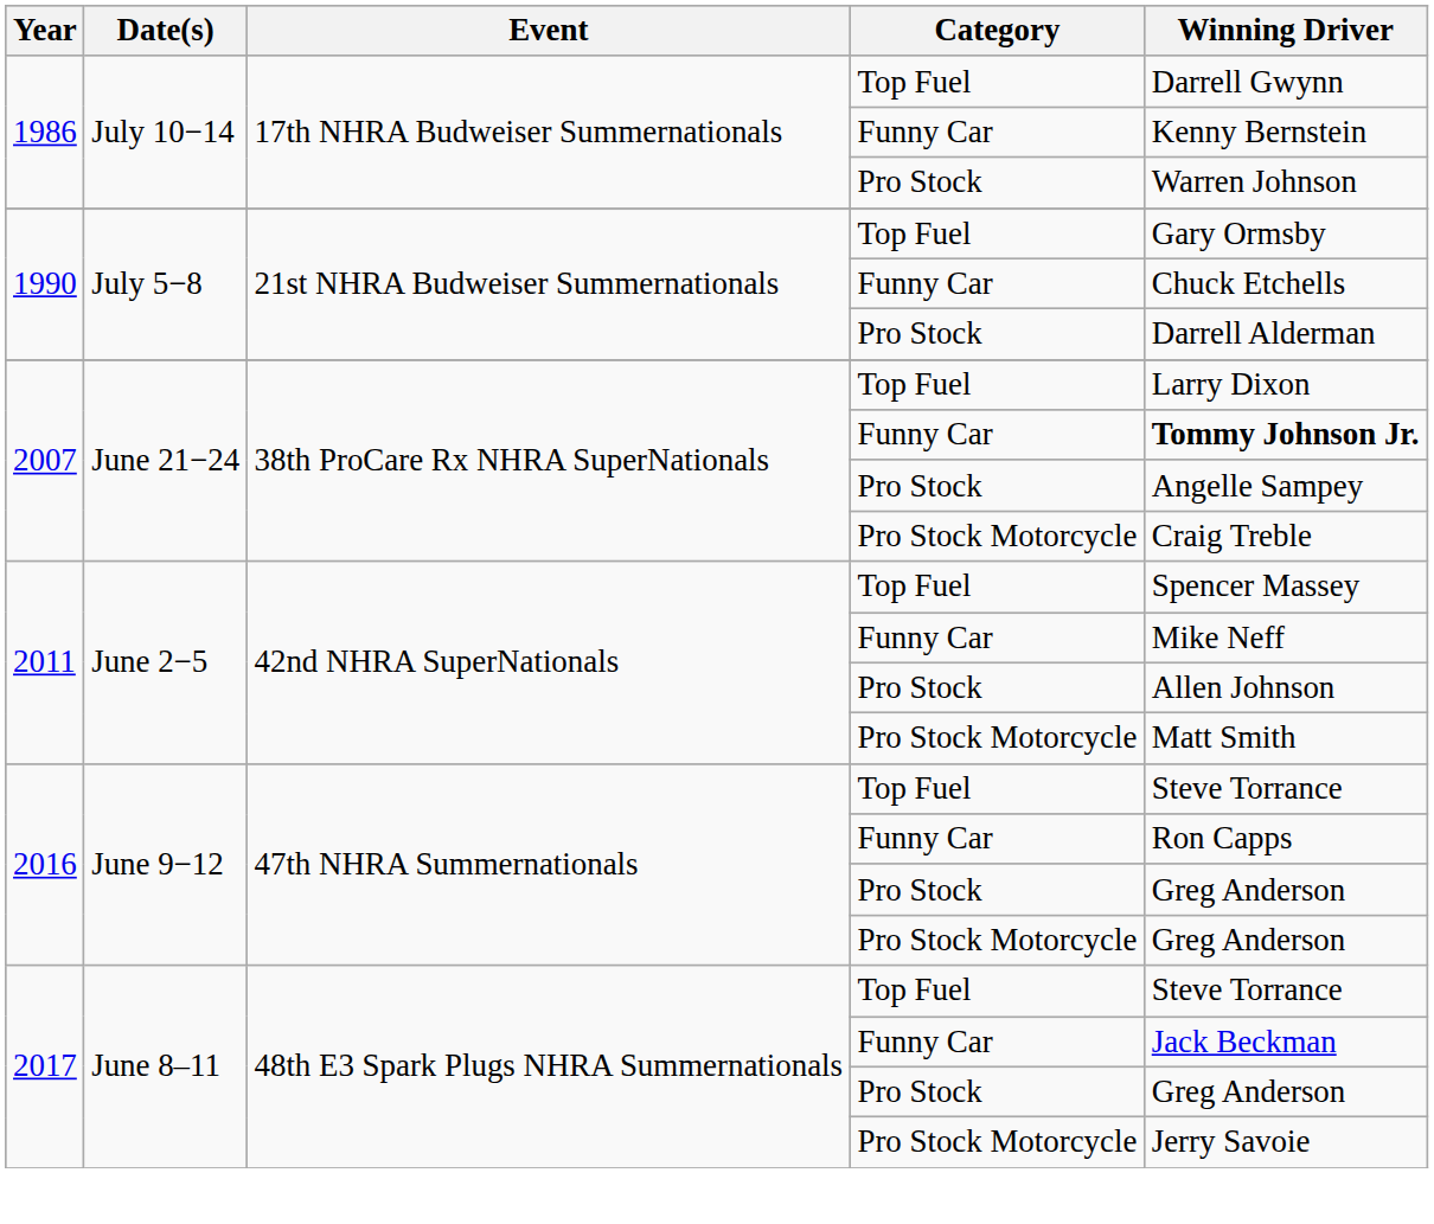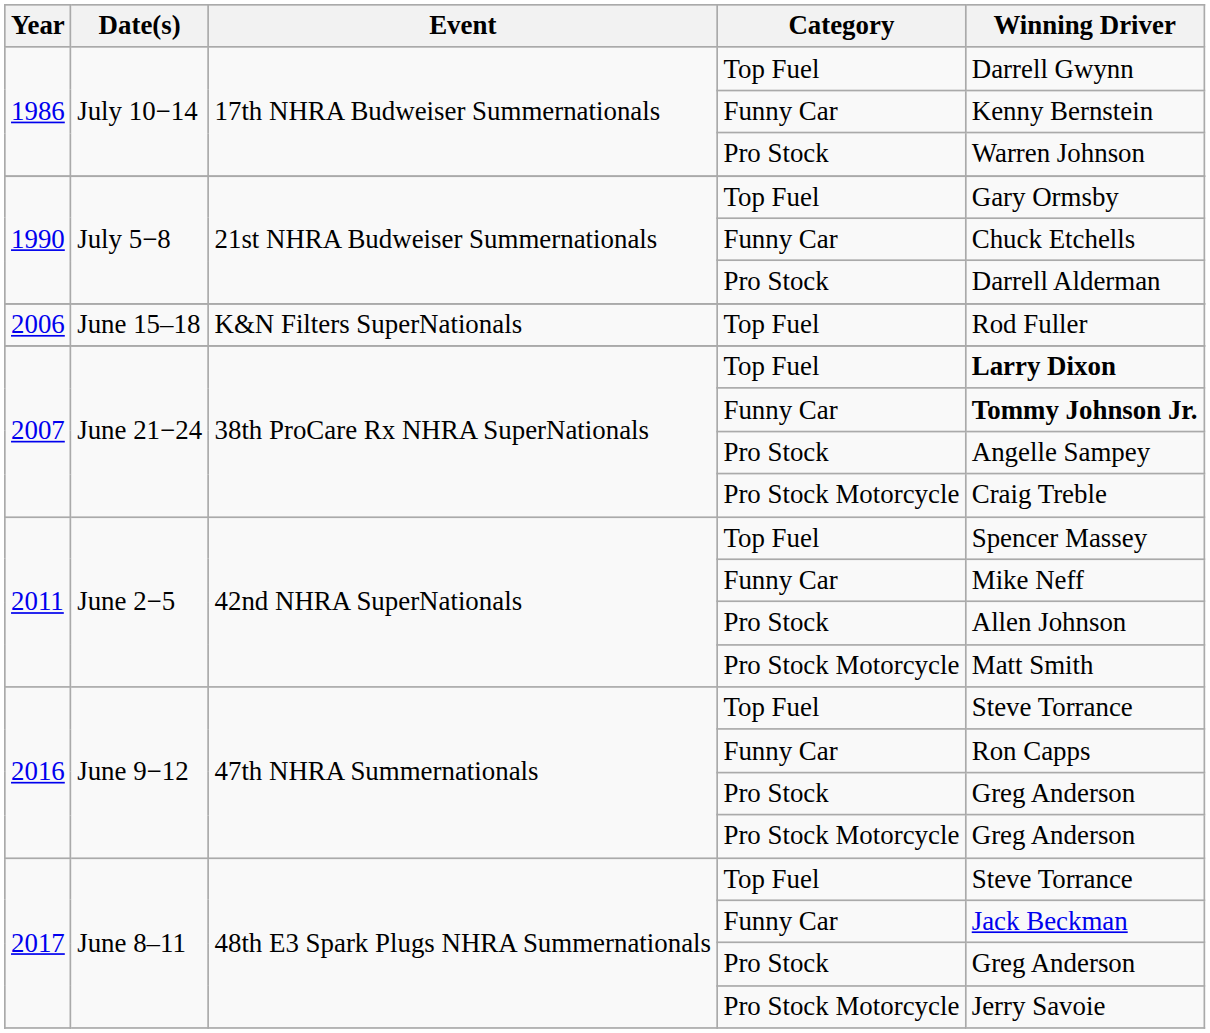+ row: 2006 | June 15–18 | K&N Filters SuperNationals | Top Fuel | Rod Fuller
2007 / Top Fuel | Winning Driver: normal -> bold
